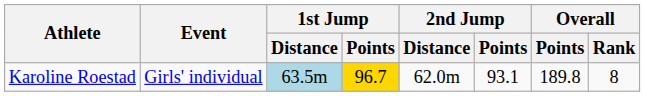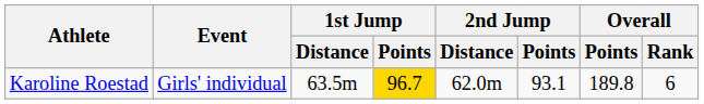Karoline Roestad | 1st Jump / Distance: lightblue background -> no background
Karoline Roestad | Overall / Rank: 8 -> 6
